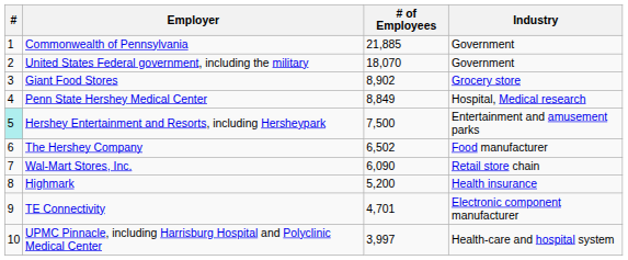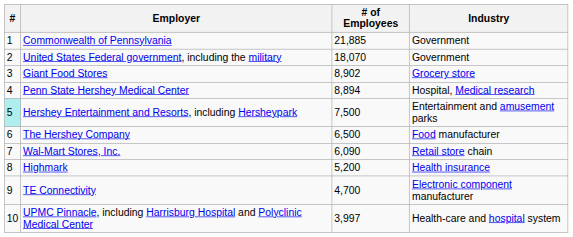Penn State Hershey Medical Center | # of Employees: 8,849 -> 8,894
The Hershey Company | # of Employees: 6,502 -> 6,500
TE Connectivity | # of Employees: 4,701 -> 4,700
